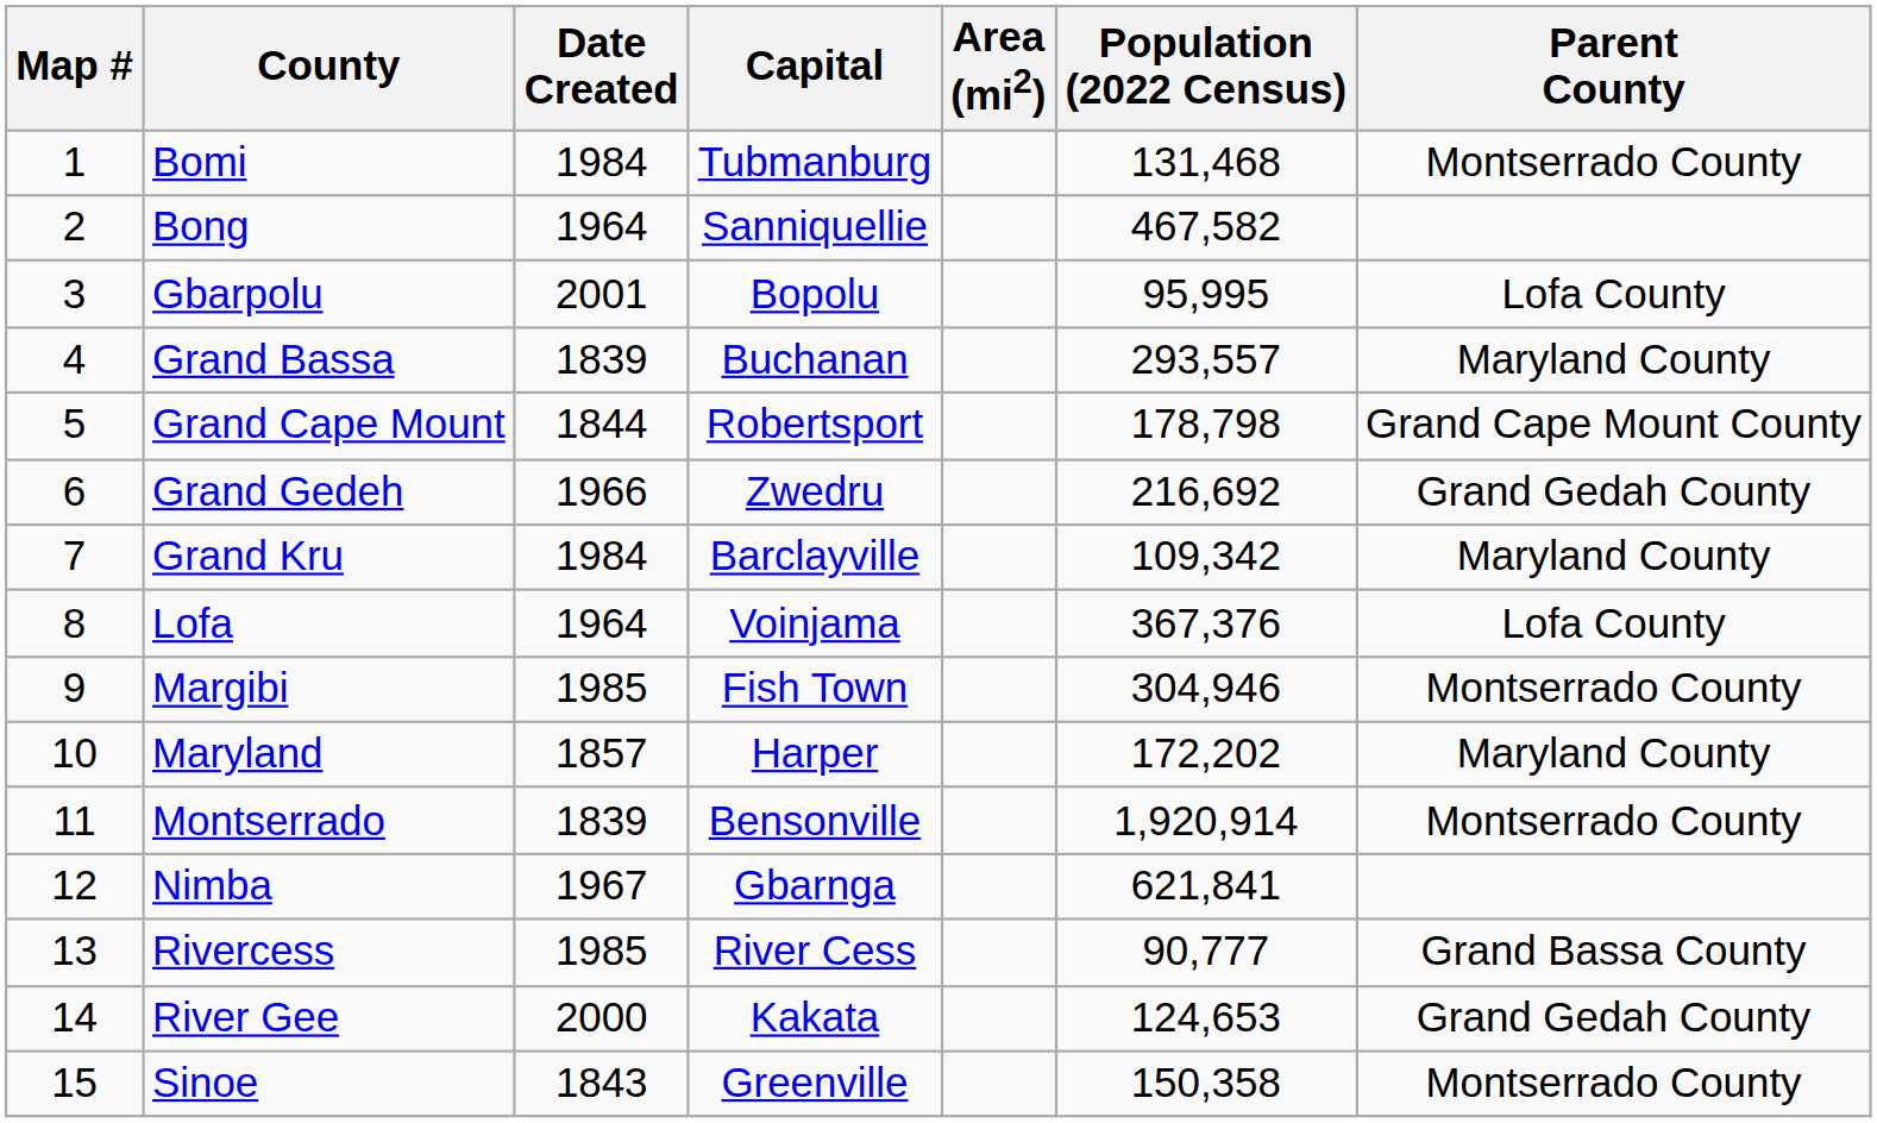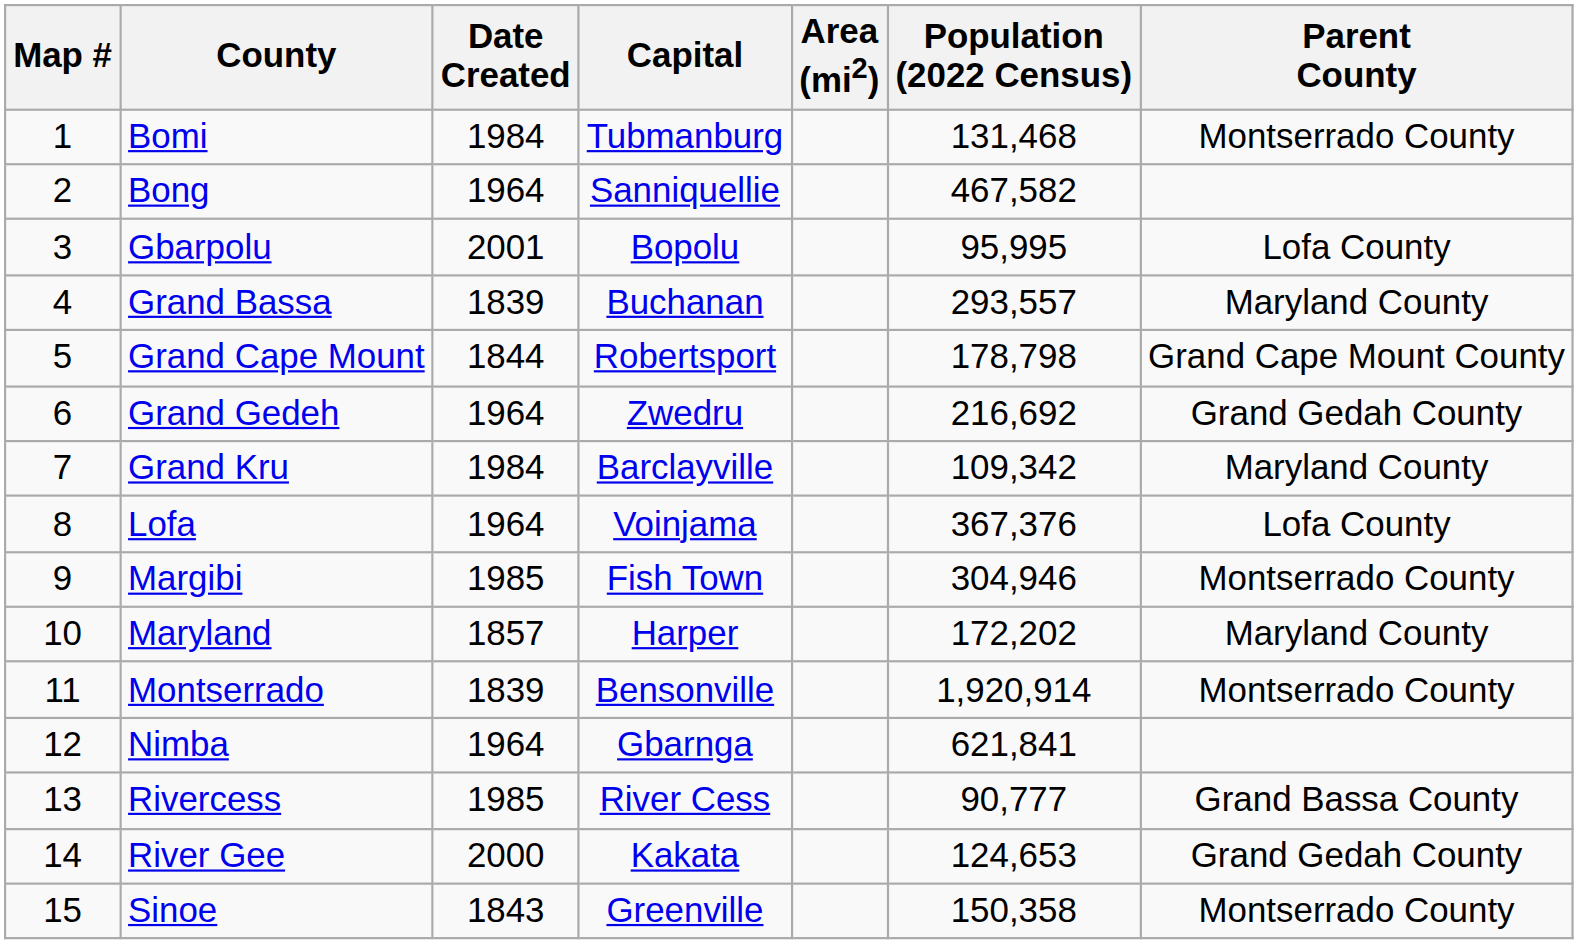Grand Gedeh | Date Created: 1966 -> 1964
Nimba | Date Created: 1967 -> 1964
